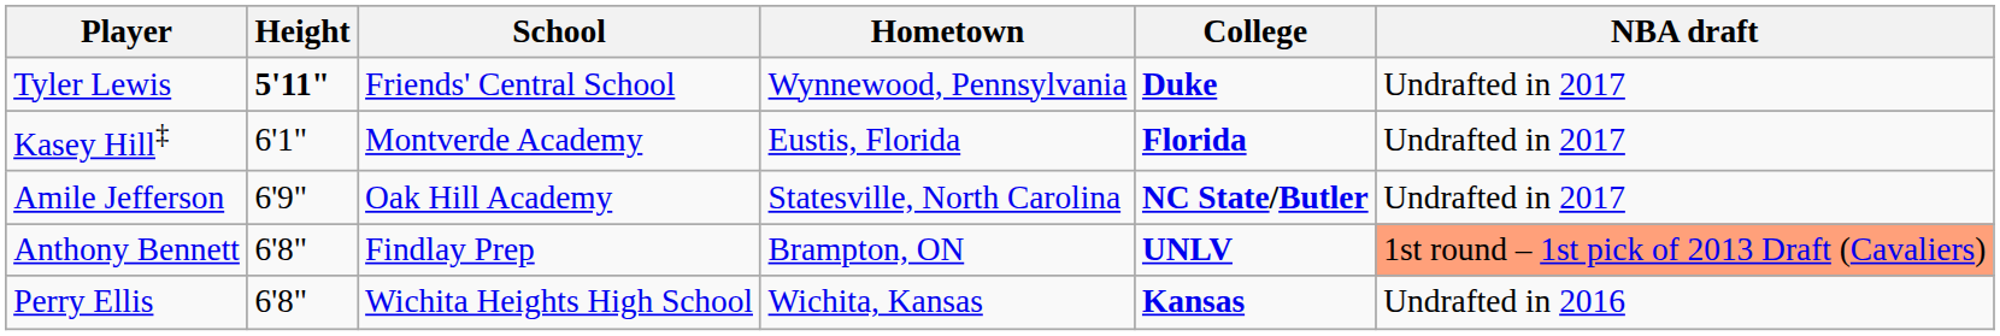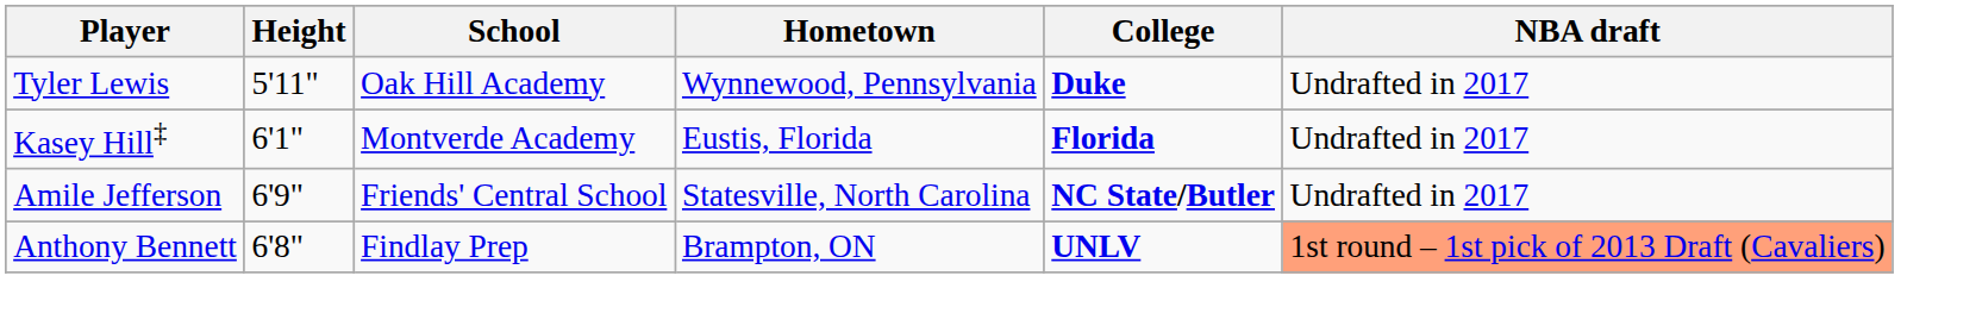Tyler Lewis | Height: bold -> normal
Tyler Lewis | School: Friends' Central School -> Oak Hill Academy
Amile Jefferson | School: Oak Hill Academy -> Friends' Central School
- row: Perry Ellis | 6'8" | Wichita Heights High School | Wichita, Kansas | Kansas | Undrafted in 2016
